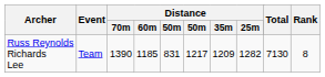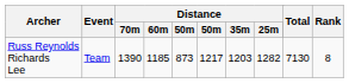Russ Reynolds Richards Lee | column 5: 831 -> 873
Russ Reynolds Richards Lee | Distance / 35m: 1209 -> 1203
